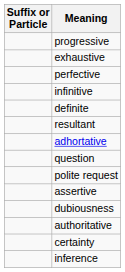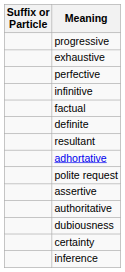+ row: factual
- row: question
rows swapped: authoritative <-> dubiousness
